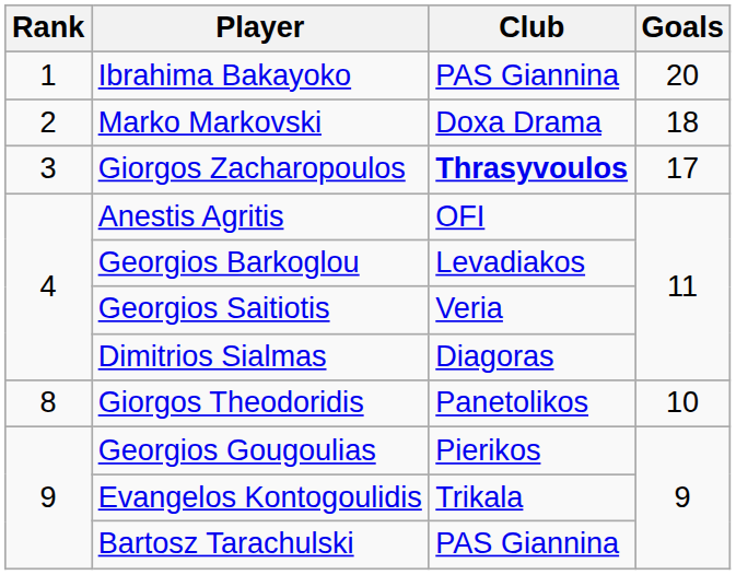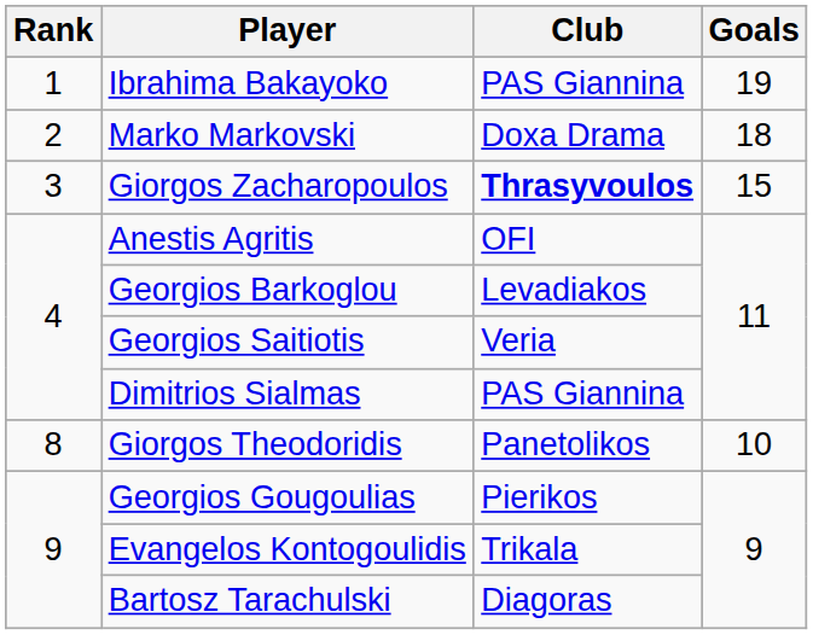Ibrahima Bakayoko | Goals: 20 -> 19
Giorgos Zacharopoulos | Goals: 17 -> 15
Dimitrios Sialmas | Club: Diagoras -> PAS Giannina
Bartosz Tarachulski | Club: PAS Giannina -> Diagoras
